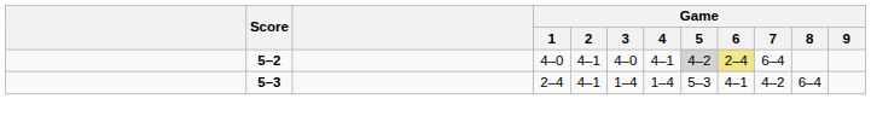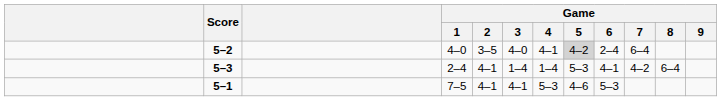5–2 | Game / 2: 4–1 -> 3–5
5–2 | Game / 6: khaki background -> no background
+ row: 5–1 | 7–5 | 4–1 | 4–1 | 5–3 | 4–6 | 5–3
